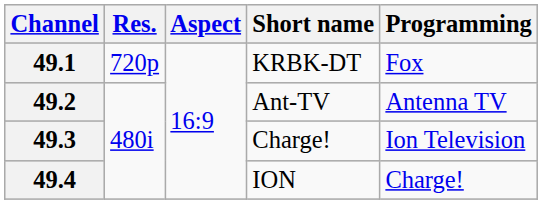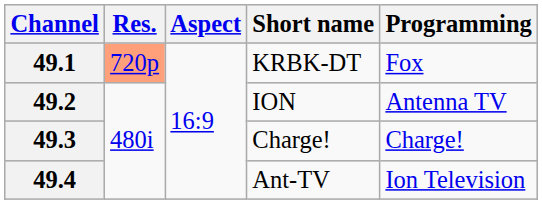49.1 | Res.: no background -> lightsalmon background
49.2 | Short name: Ant-TV -> ION
49.3 | Programming: Ion Television -> Charge!
49.4 | Short name: ION -> Ant-TV
49.4 | Programming: Charge! -> Ion Television
